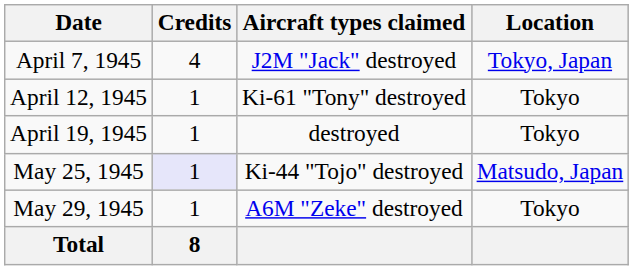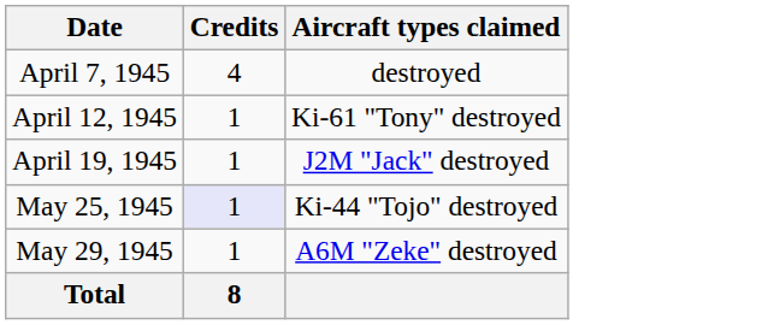- column: Location | Tokyo, Japan | Tokyo | Tokyo | Matsudo, Japan | Tokyo
April 7, 1945 | Aircraft types claimed: J2M "Jack" destroyed -> destroyed
April 19, 1945 | Aircraft types claimed: destroyed -> J2M "Jack" destroyed
